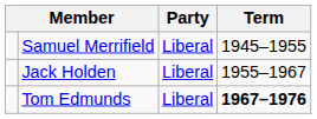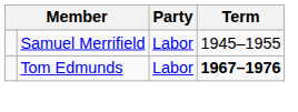Samuel Merrifield | Party: Liberal -> Labor
- row: Jack Holden | Liberal | 1955–1967
Tom Edmunds | Party: Liberal -> Labor
